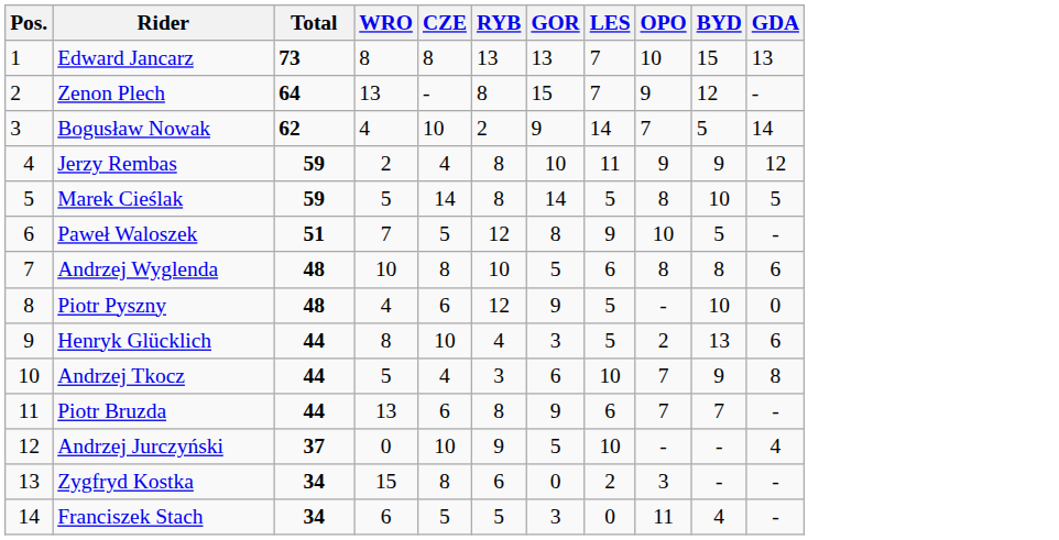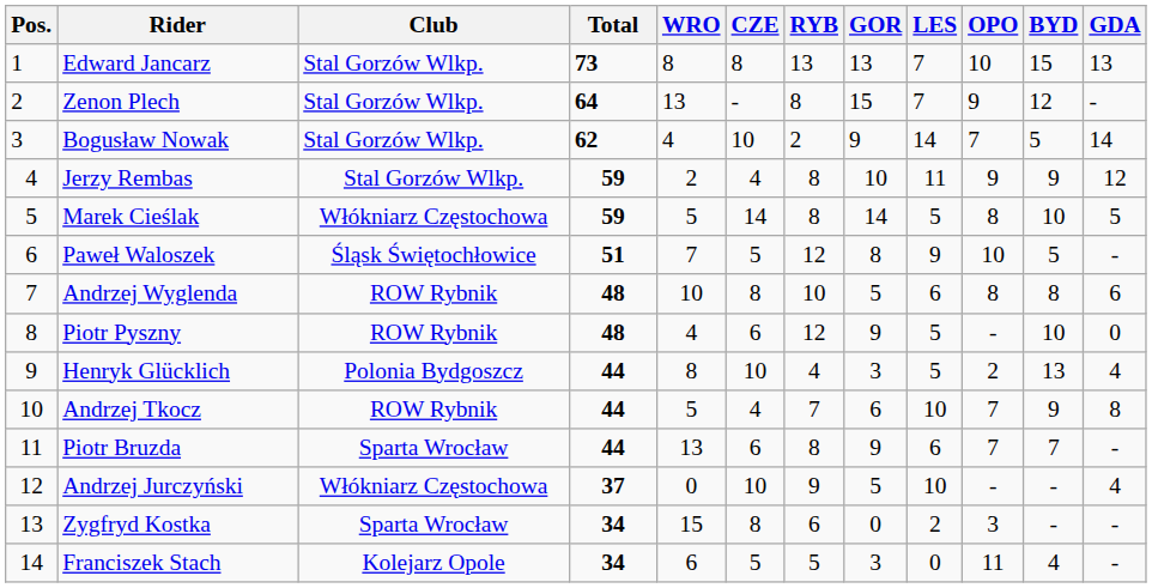+ column: Club | Stal Gorzów Wlkp. | Stal Gorzów Wlkp. | Stal Gorzów Wlkp. | Stal Gorzów Wlkp. | Włókniarz Częstochowa | Śląsk Świętochłowice | ROW Rybnik | ROW Rybnik | Polonia Bydgoszcz | ROW Rybnik | Sparta Wrocław | Włókniarz Częstochowa | Sparta Wrocław | Kolejarz Opole
Henryk Glücklich | GDA: 6 -> 4
Andrzej Tkocz | RYB: 3 -> 7
